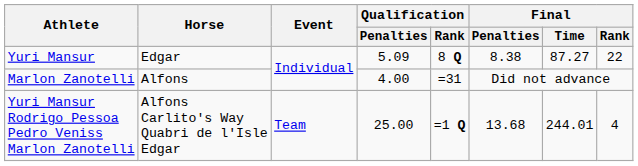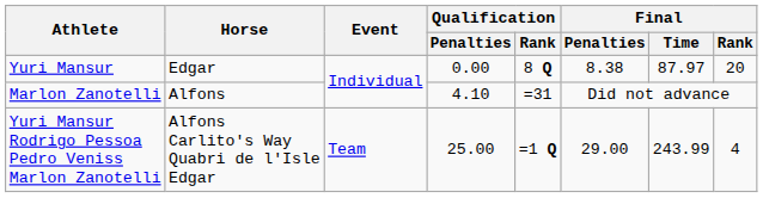Yuri Mansur | Qualification / Penalties: 5.09 -> 0.00
Yuri Mansur | Final / Time: 87.27 -> 87.97
Yuri Mansur | Final / Rank: 22 -> 20
Marlon Zanotelli | Qualification / Penalties: 4.00 -> 4.10
Yuri Mansur Rodrigo Pessoa Pedro Veniss Marlon Zanotelli | Final / Penalties: 13.68 -> 29.00
Yuri Mansur Rodrigo Pessoa Pedro Veniss Marlon Zanotelli | Final / Time: 244.01 -> 243.99
